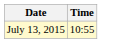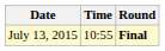+ column: Round | Final
